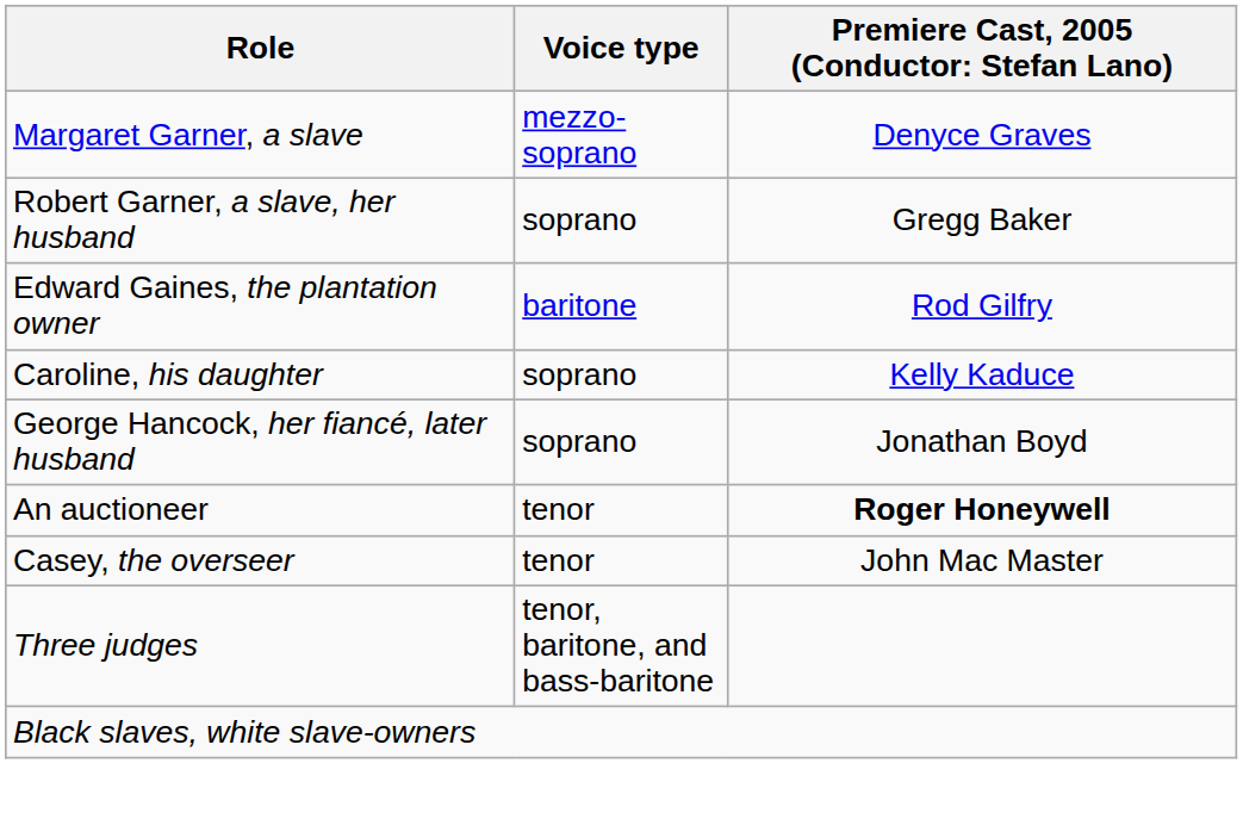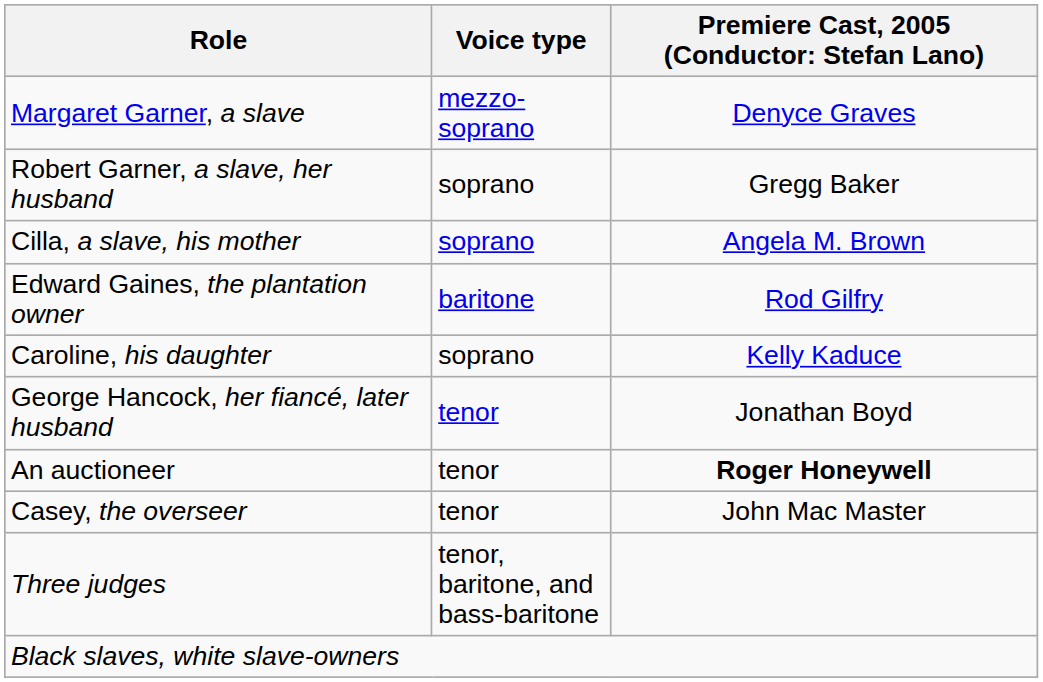+ row: Cilla, a slave, his mother | soprano | Angela M. Brown
George Hancock, her fiancé, later husband | Voice type: soprano -> tenor
